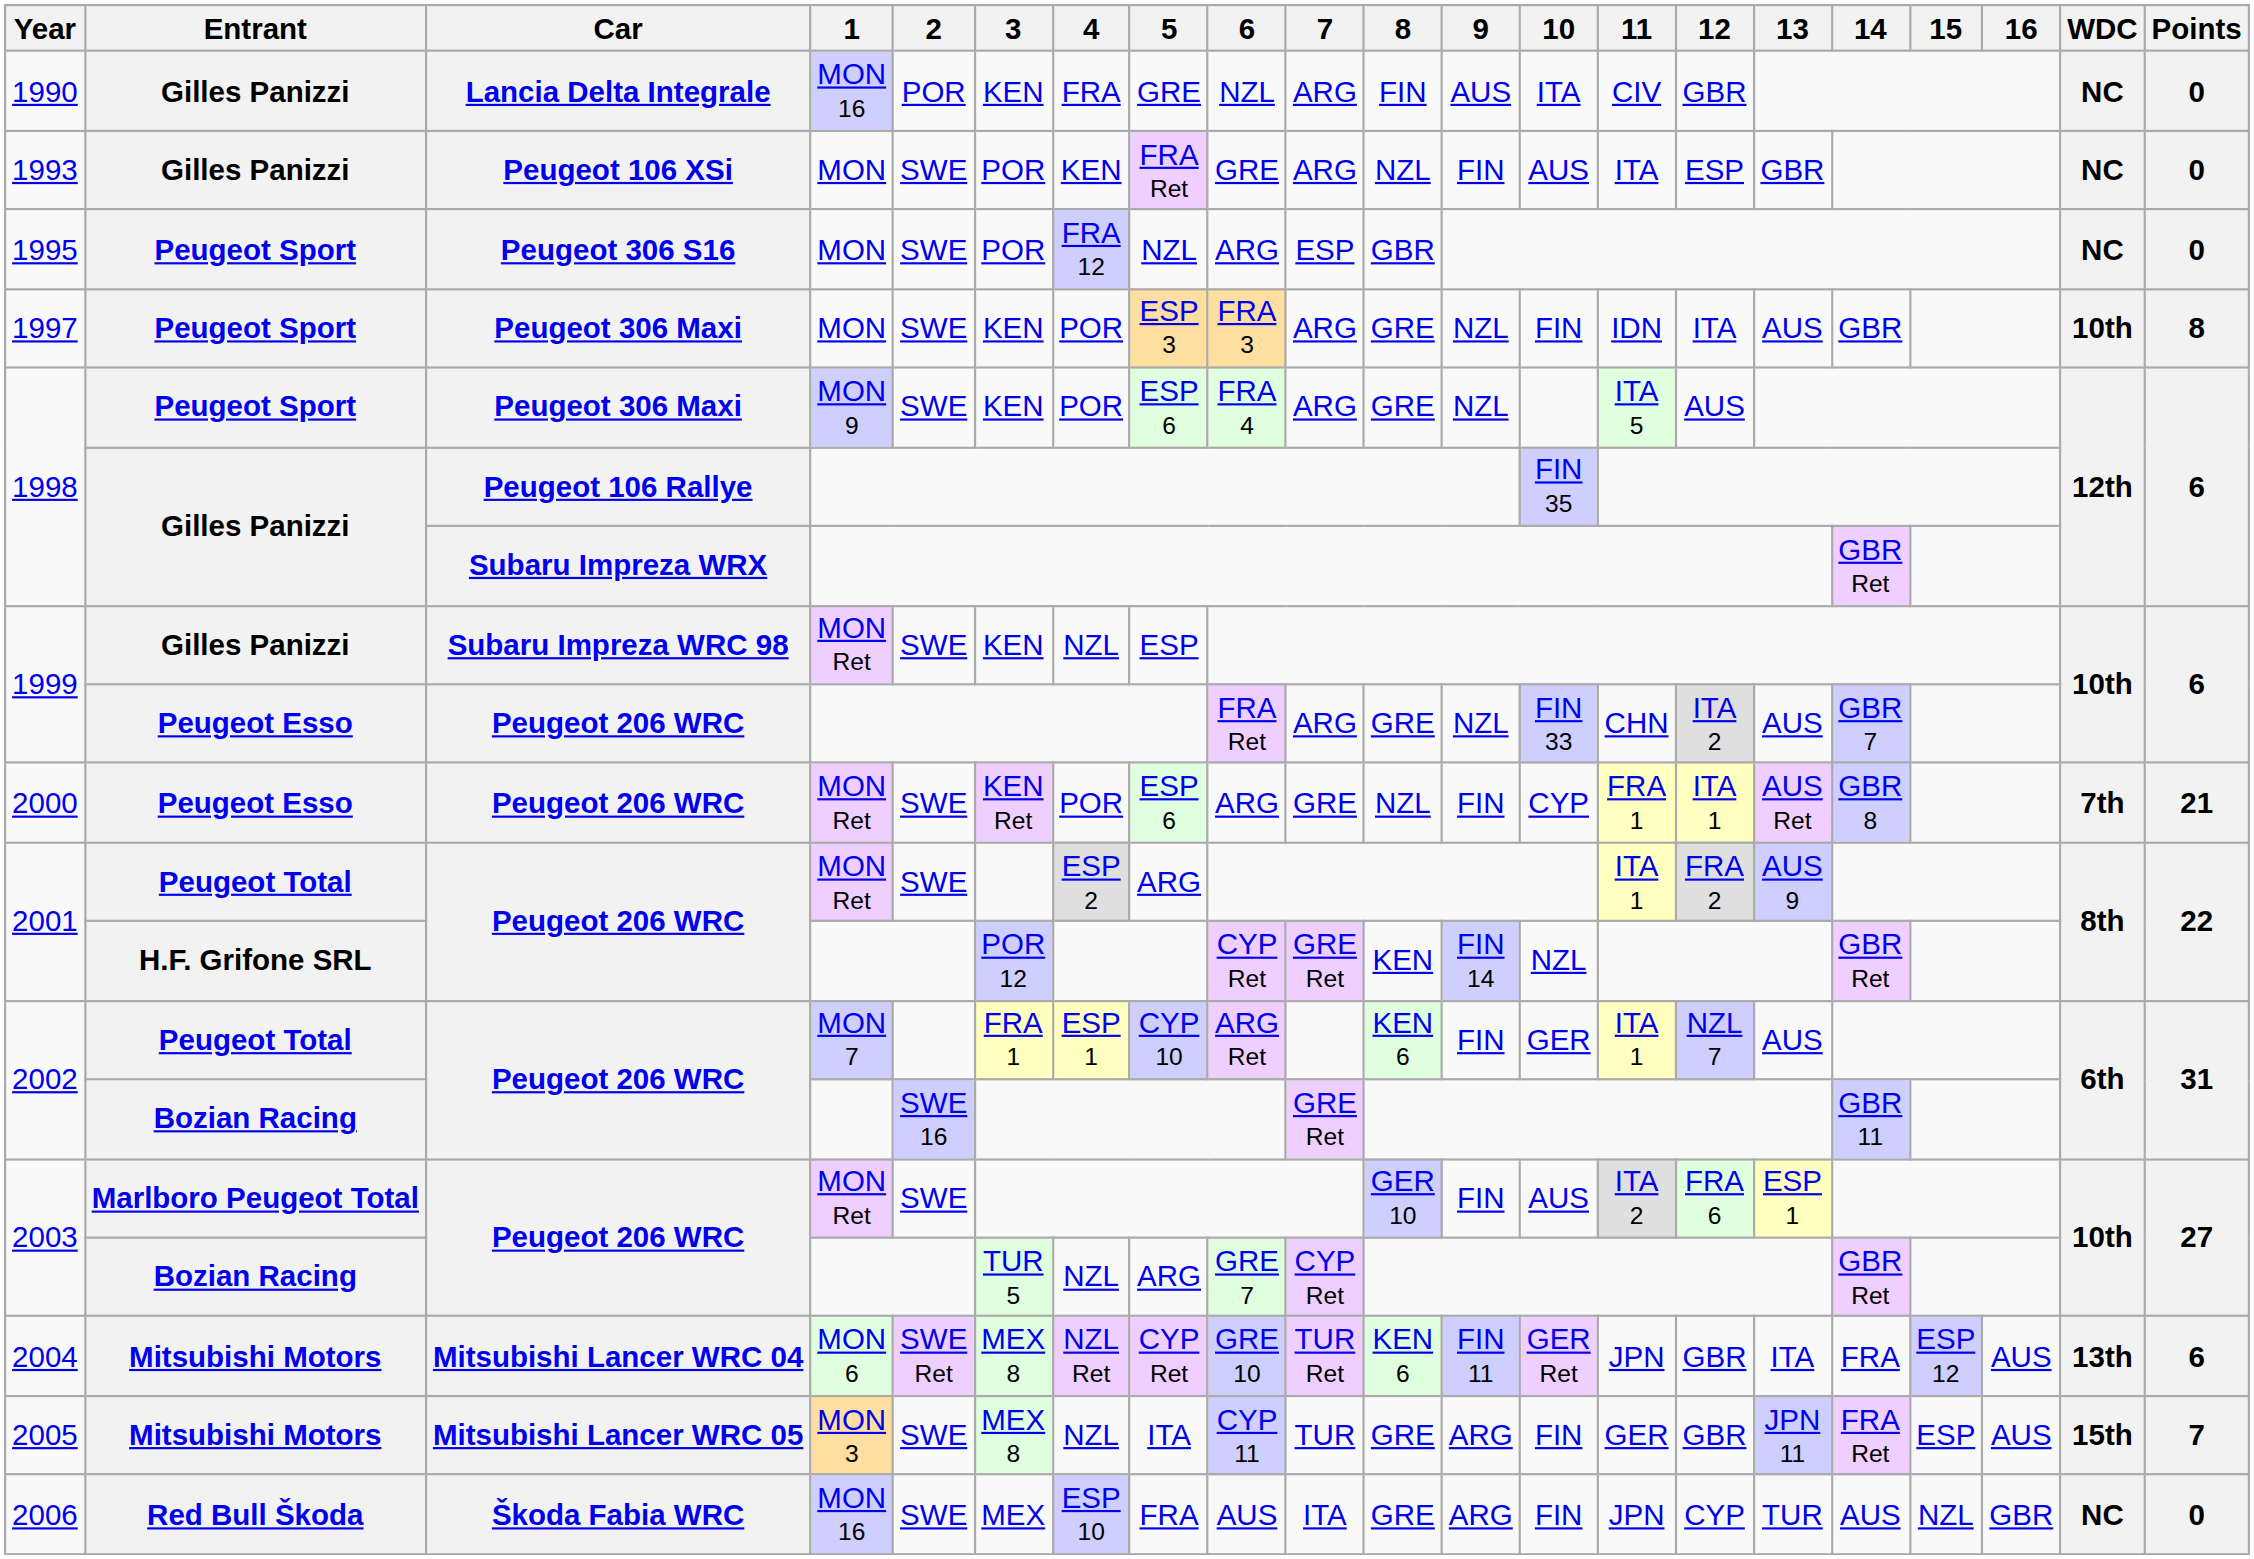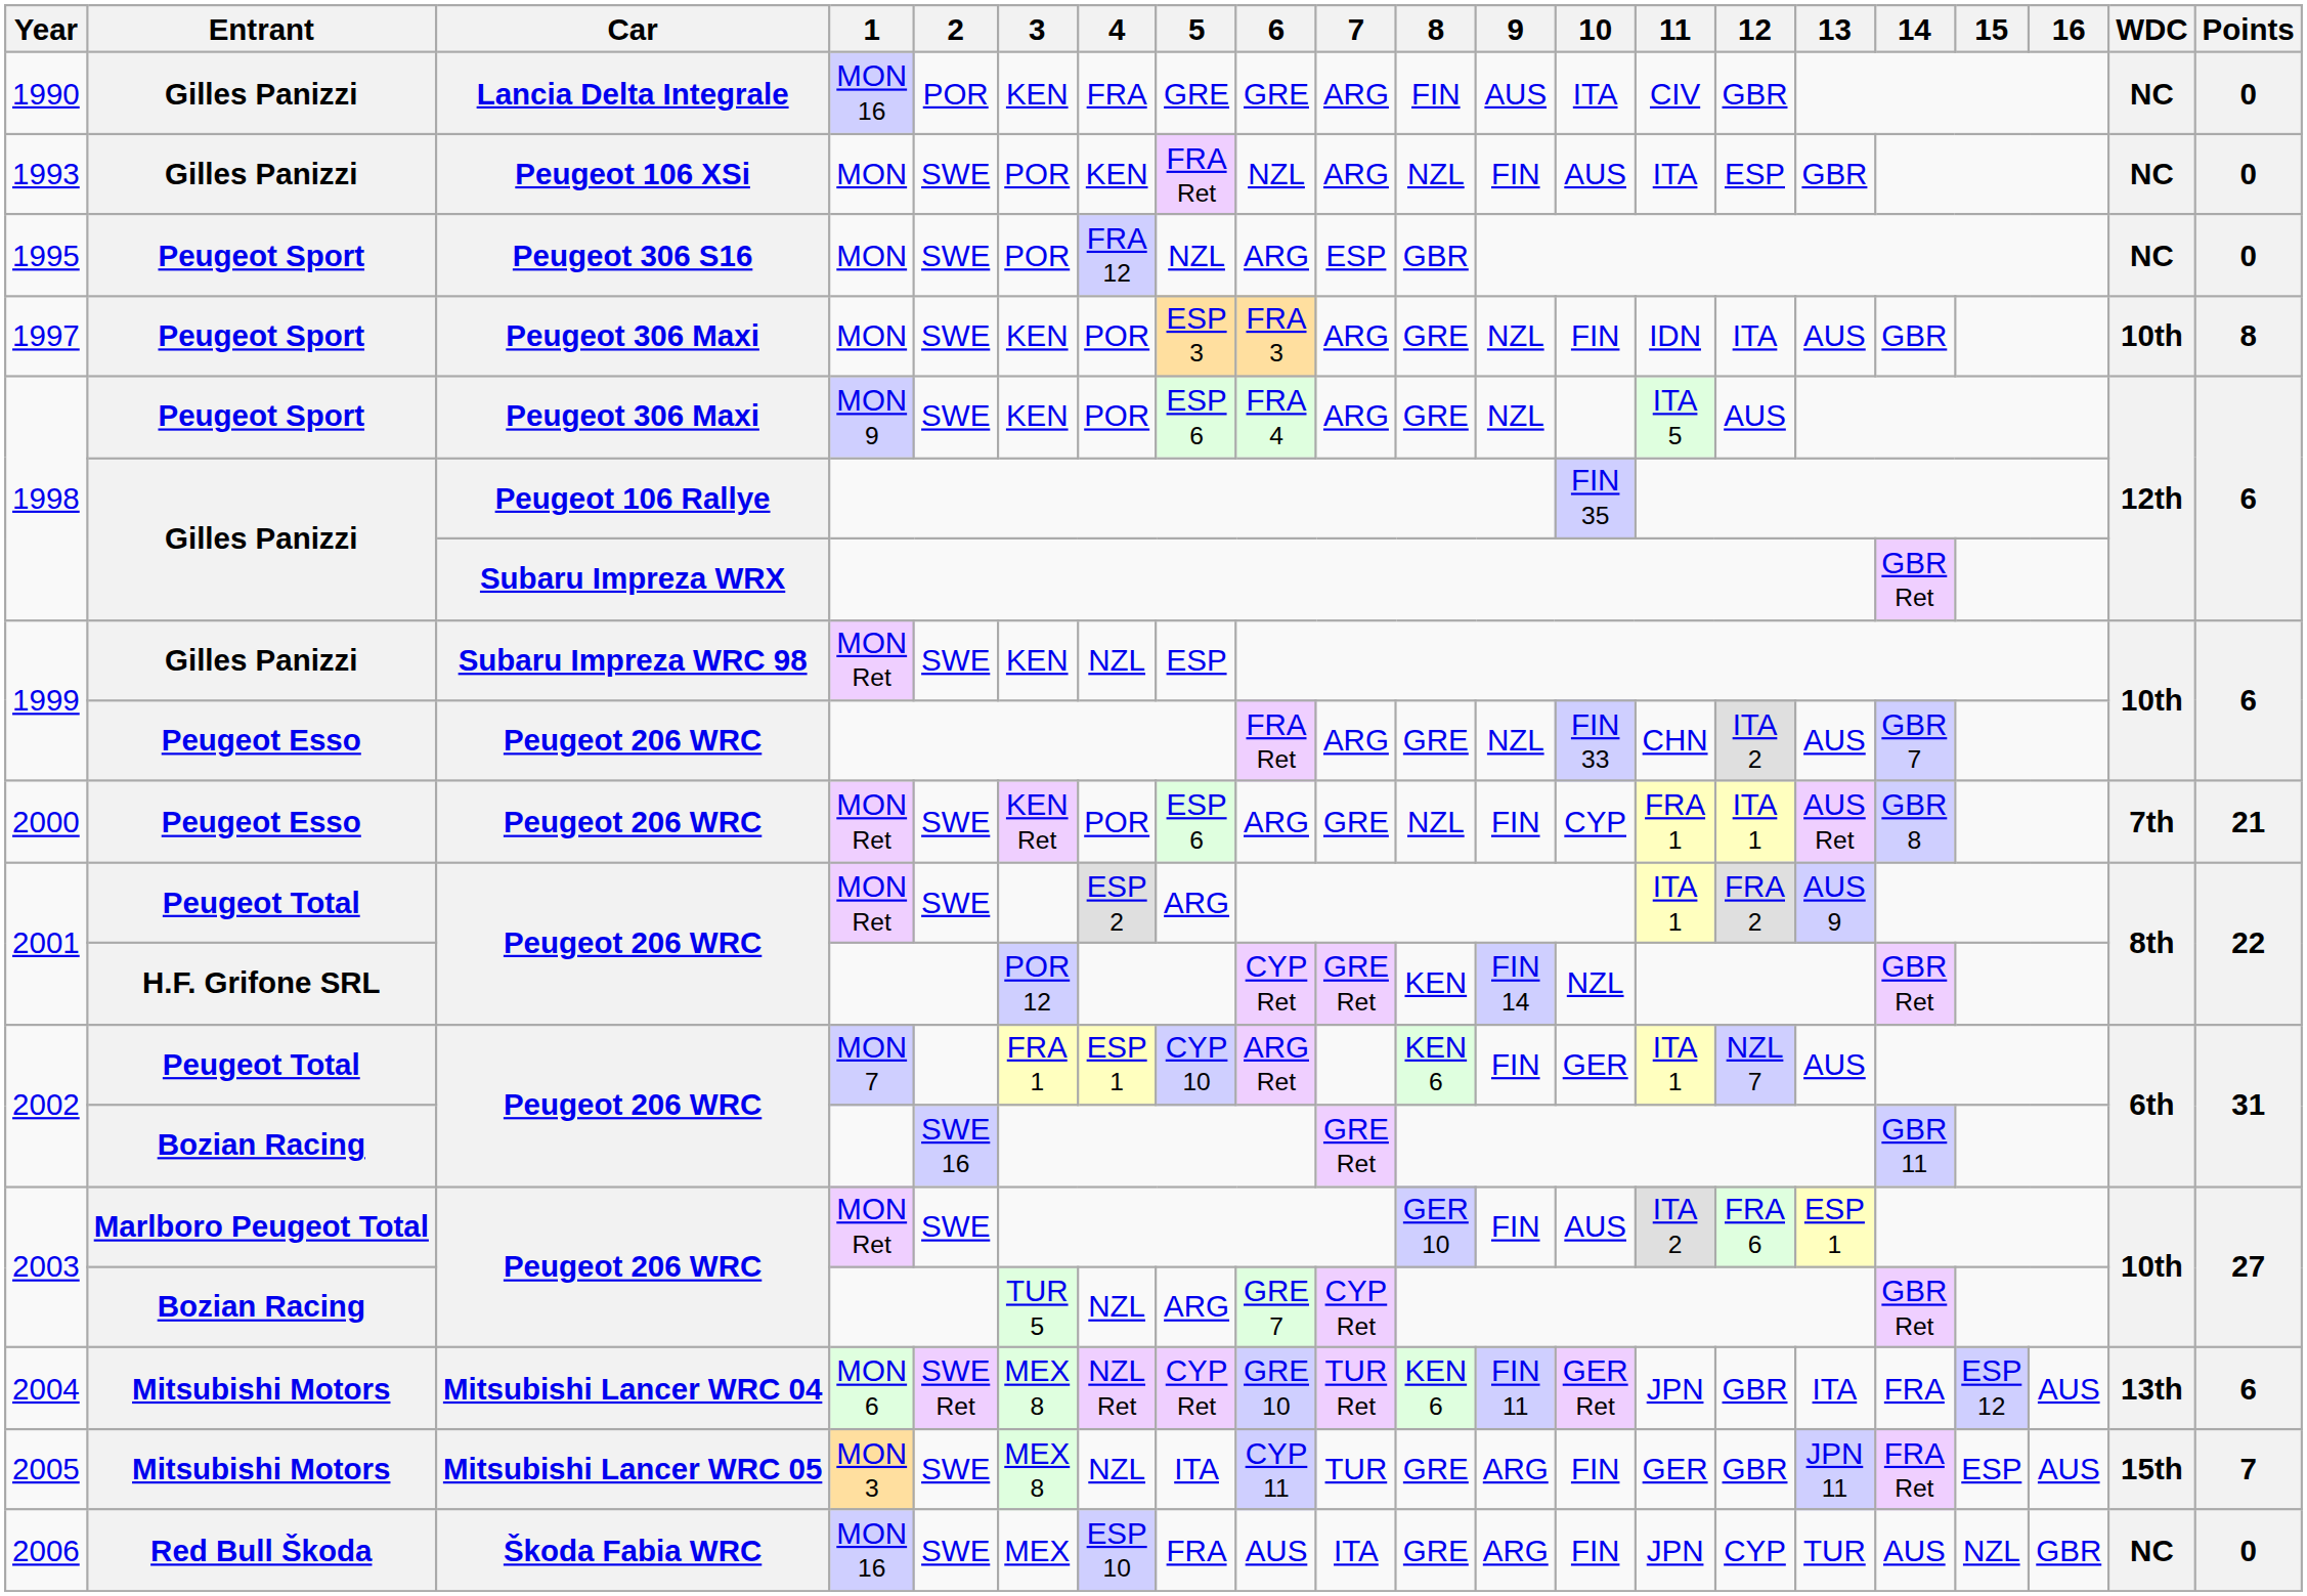1990 | 6: NZL -> GRE
1993 | 6: GRE -> NZL
